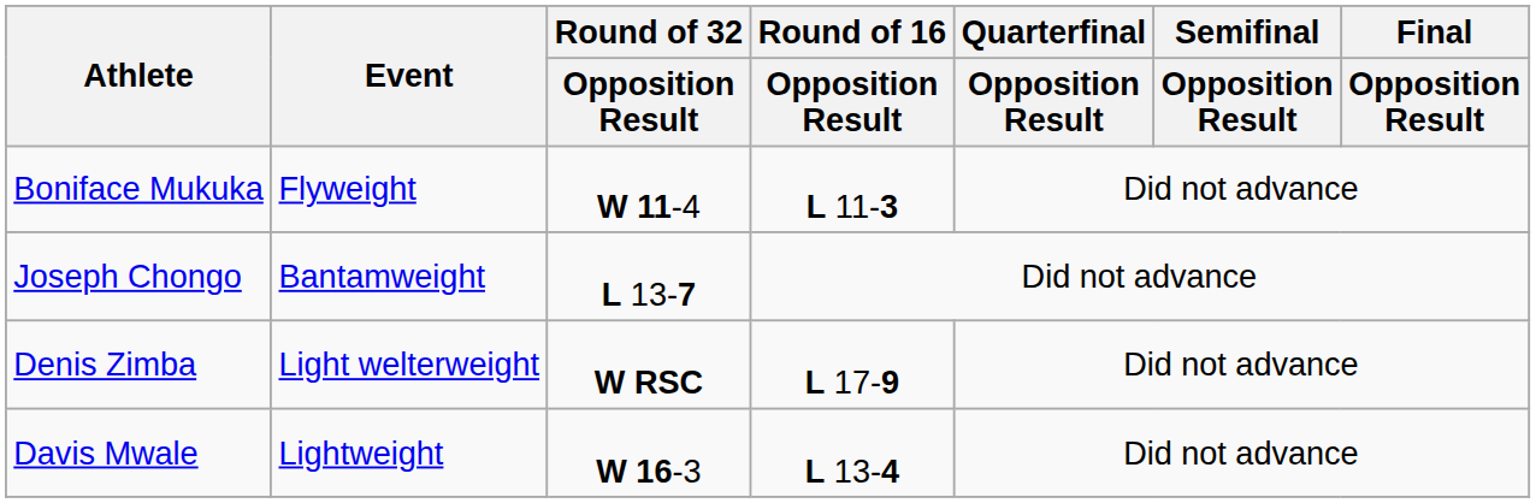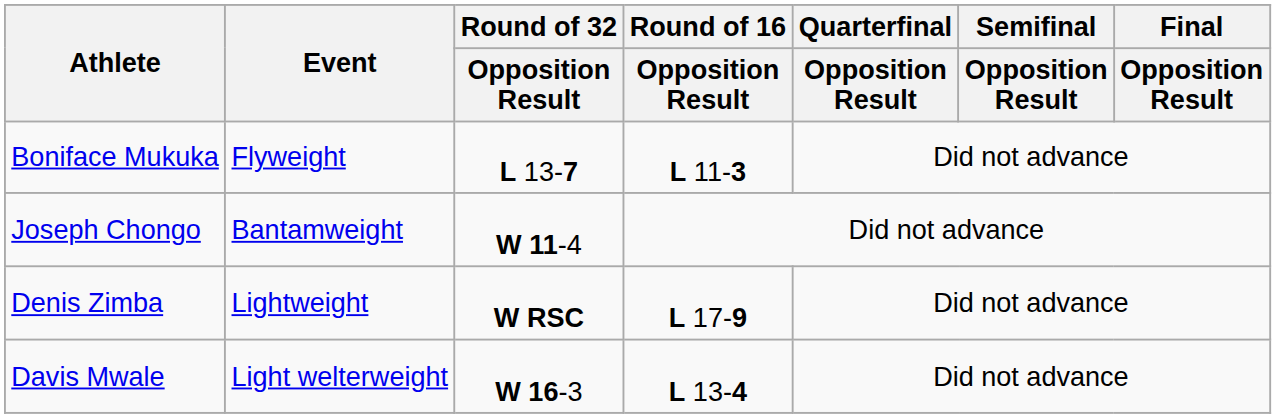Boniface Mukuka | Round of 32 / Opposition Result: W 11-4 -> L 13-7
Joseph Chongo | Round of 32 / Opposition Result: L 13-7 -> W 11-4
Denis Zimba | Event: Light welterweight -> Lightweight
Davis Mwale | Event: Lightweight -> Light welterweight
